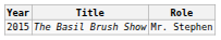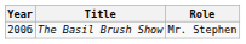The Basil Brush Show | Year: 2015 -> 2006
